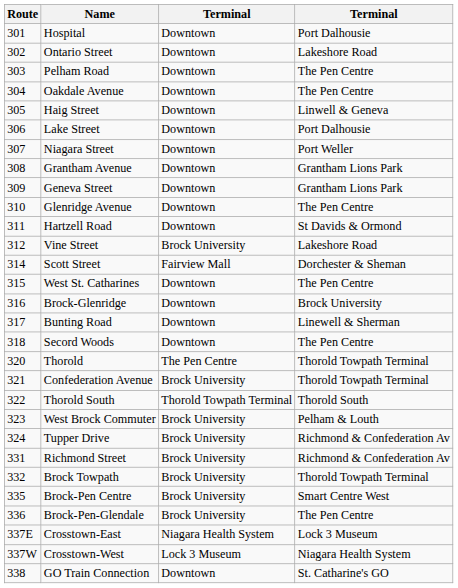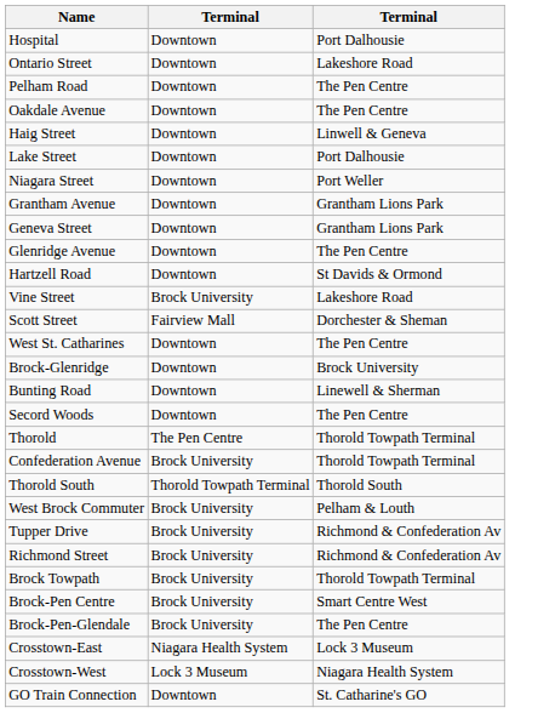- column: Route | 301 | 302 | 303 | 304 | 305 | 306 | 307 | 308 | 309 | 310 | 311 | 312 | 314 | 315 | 316 | 317 | 318 | 320 | 321 | 322 | 323 | 324 | 331 | 332 | 335 | 336 | 337E | 337W | 338
